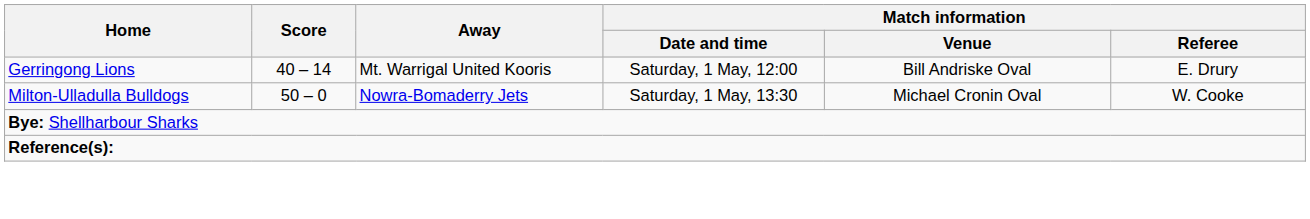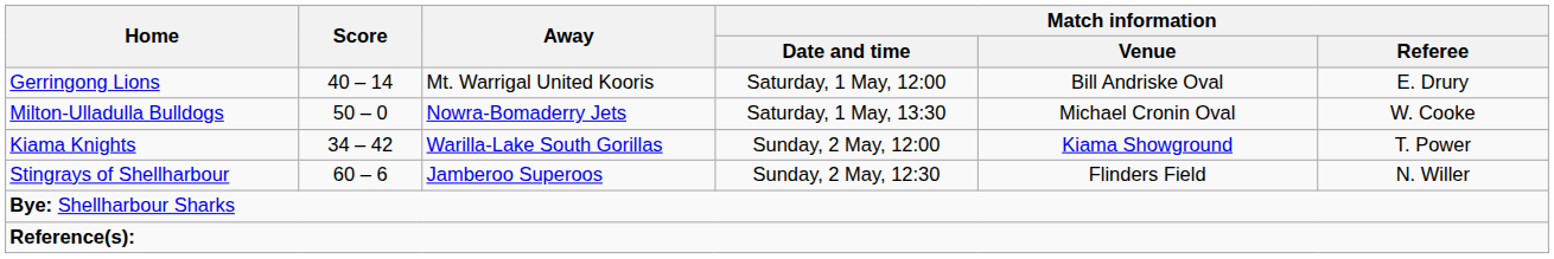+ row: Kiama Knights | 34 – 42 | Warilla-Lake South Gorillas | Sunday, 2 May, 12:00 | Kiama Showground | T. Power
+ row: Stingrays of Shellharbour | 60 – 6 | Jamberoo Superoos | Sunday, 2 May, 12:30 | Flinders Field | N. Willer
